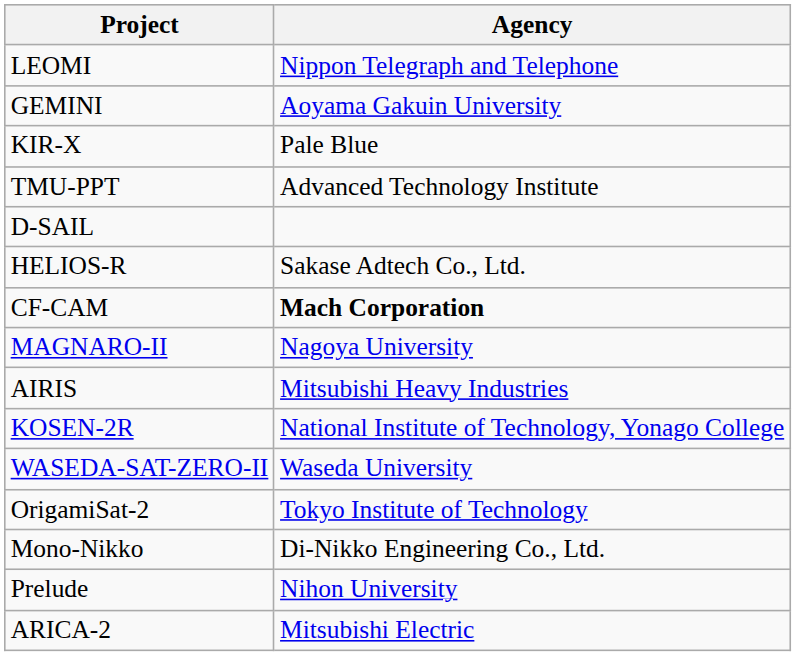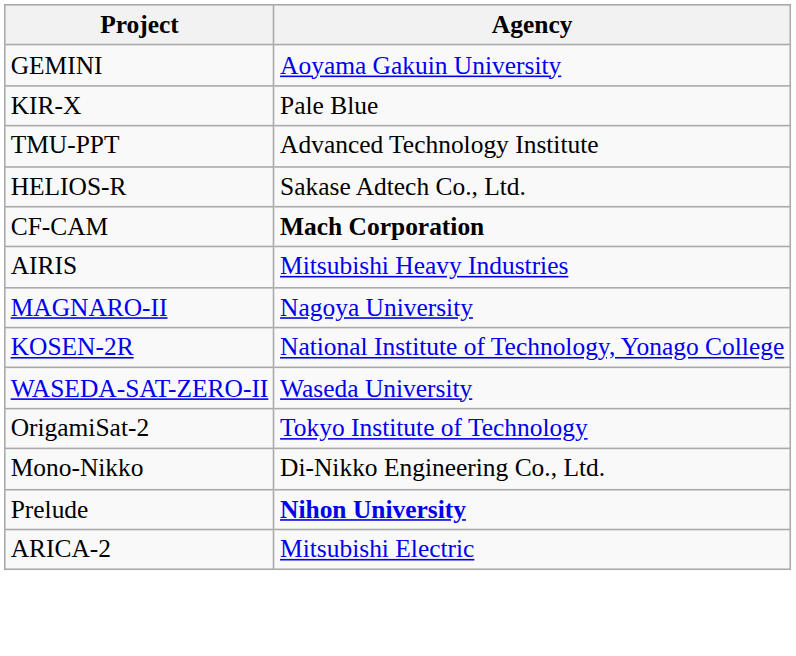- row: LEOMI | Nippon Telegraph and Telephone
- row: D-SAIL
rows swapped: AIRIS <-> MAGNARO-II
Prelude | Agency: normal -> bold
